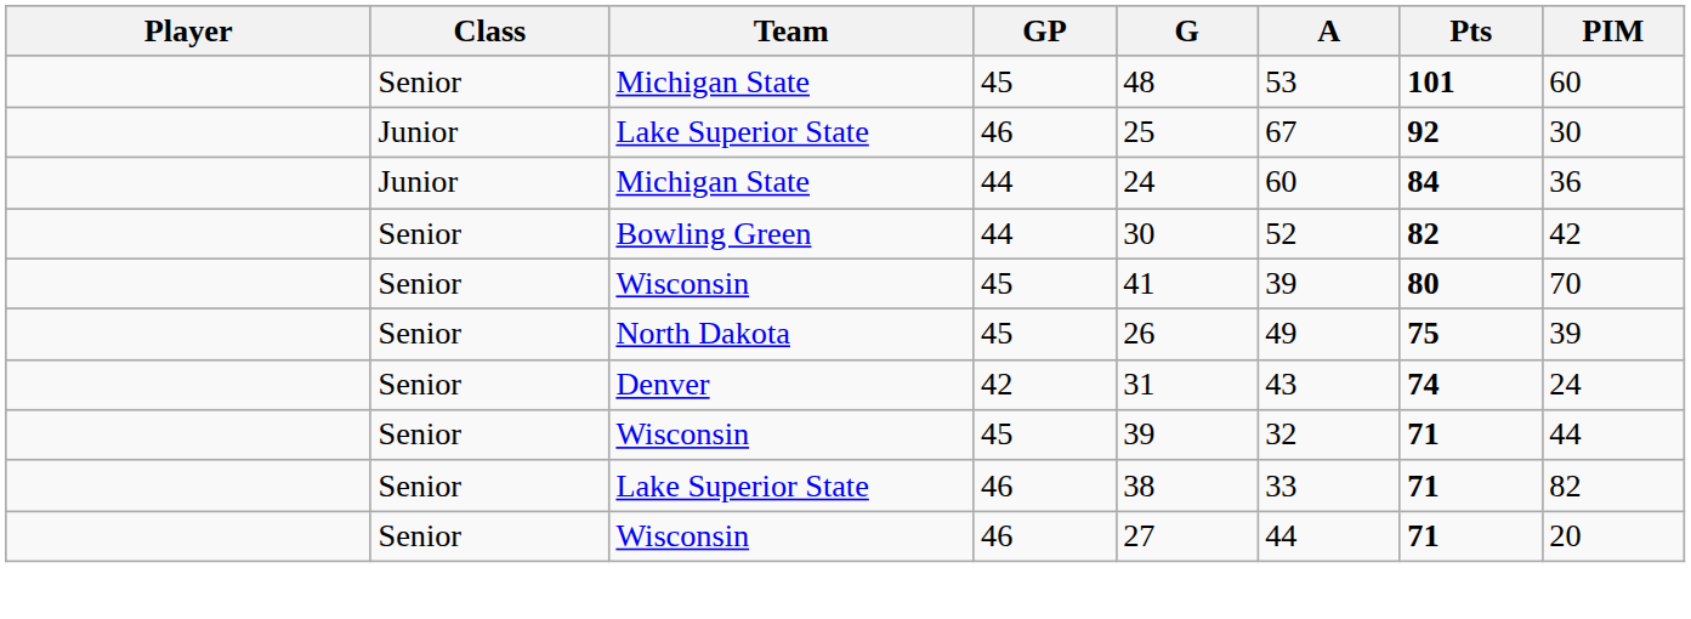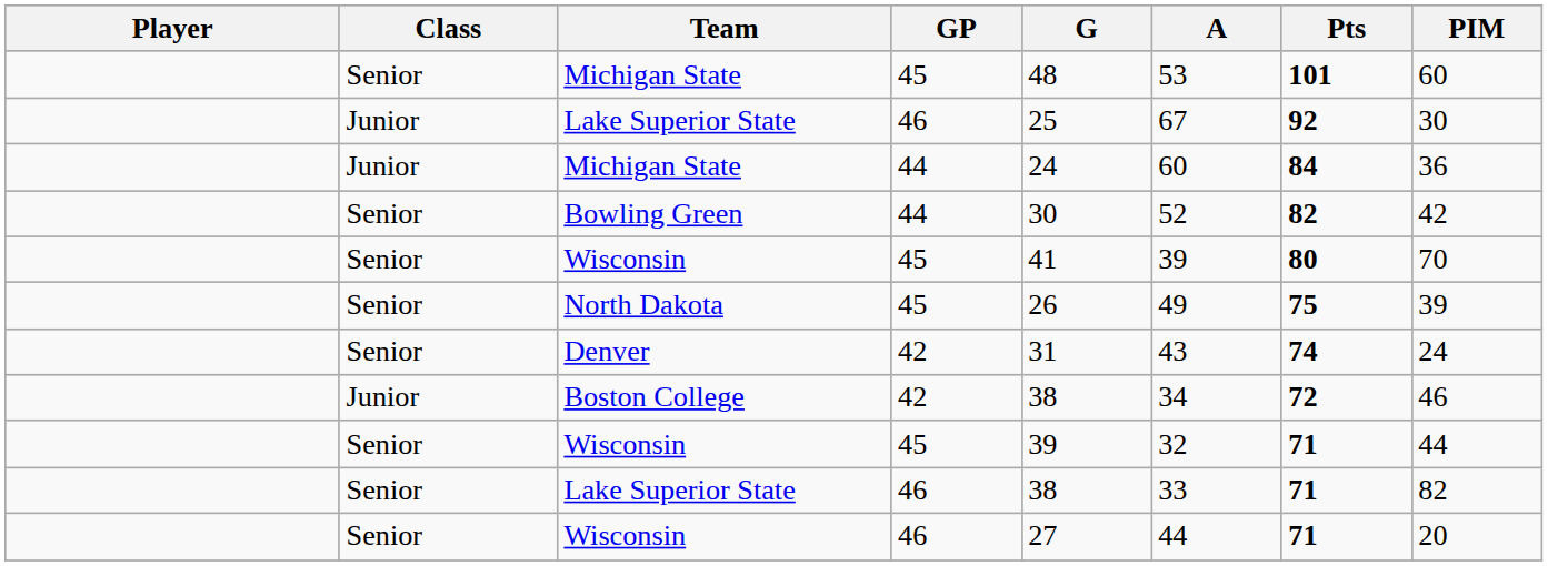+ row: Junior | Boston College | 42 | 38 | 34 | 72 | 46
